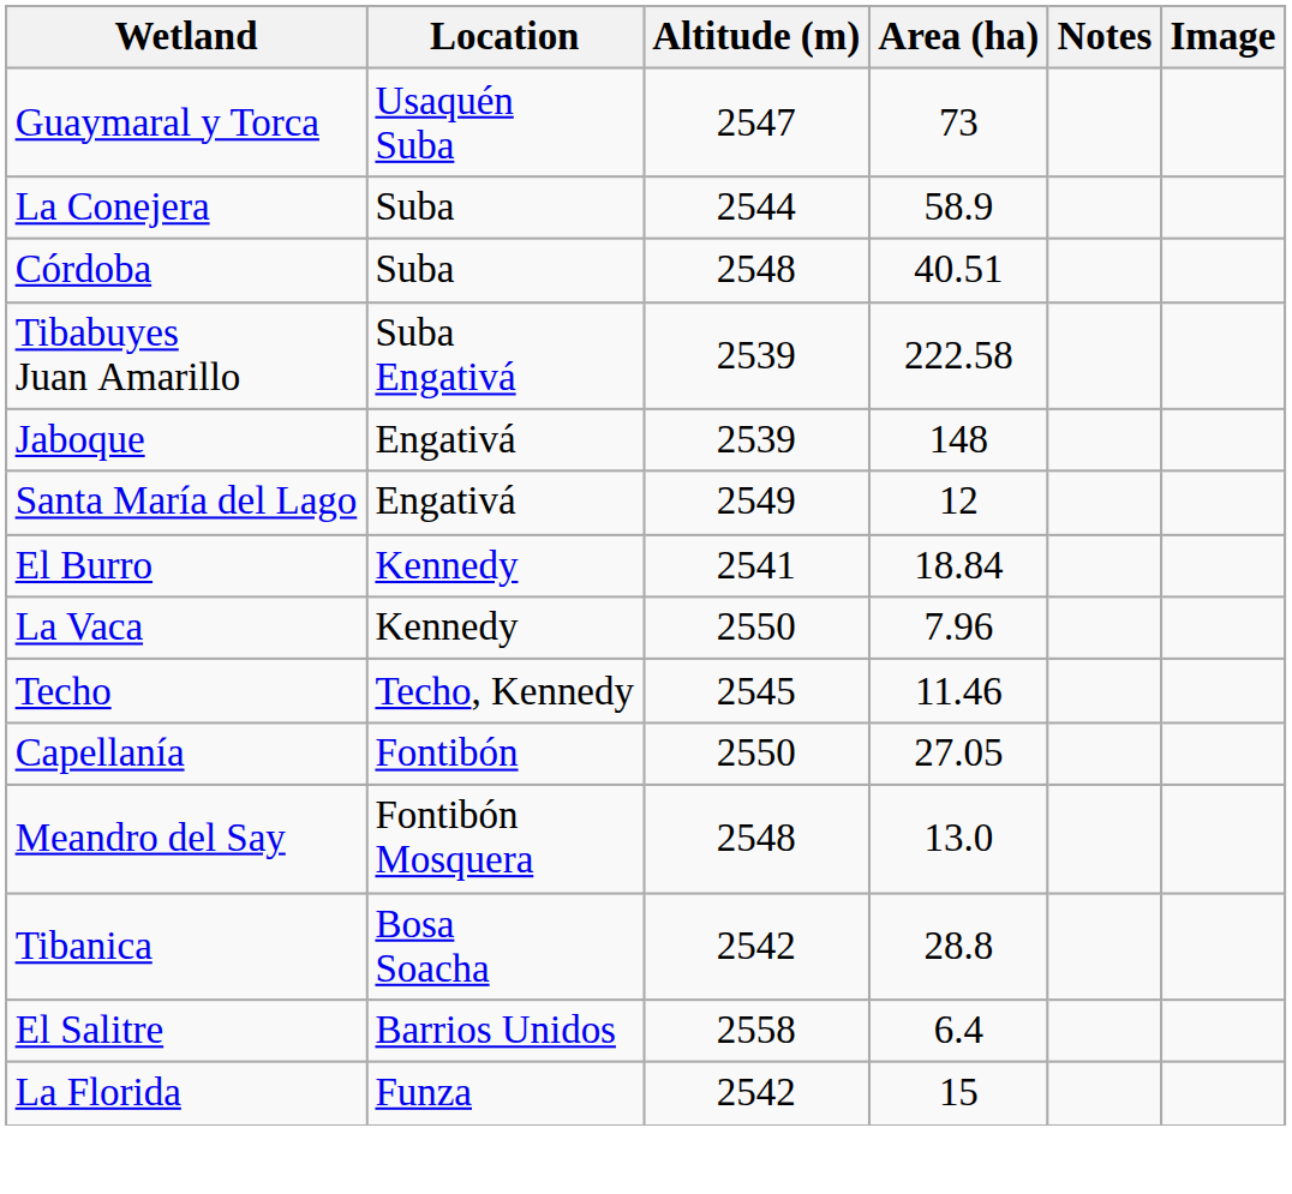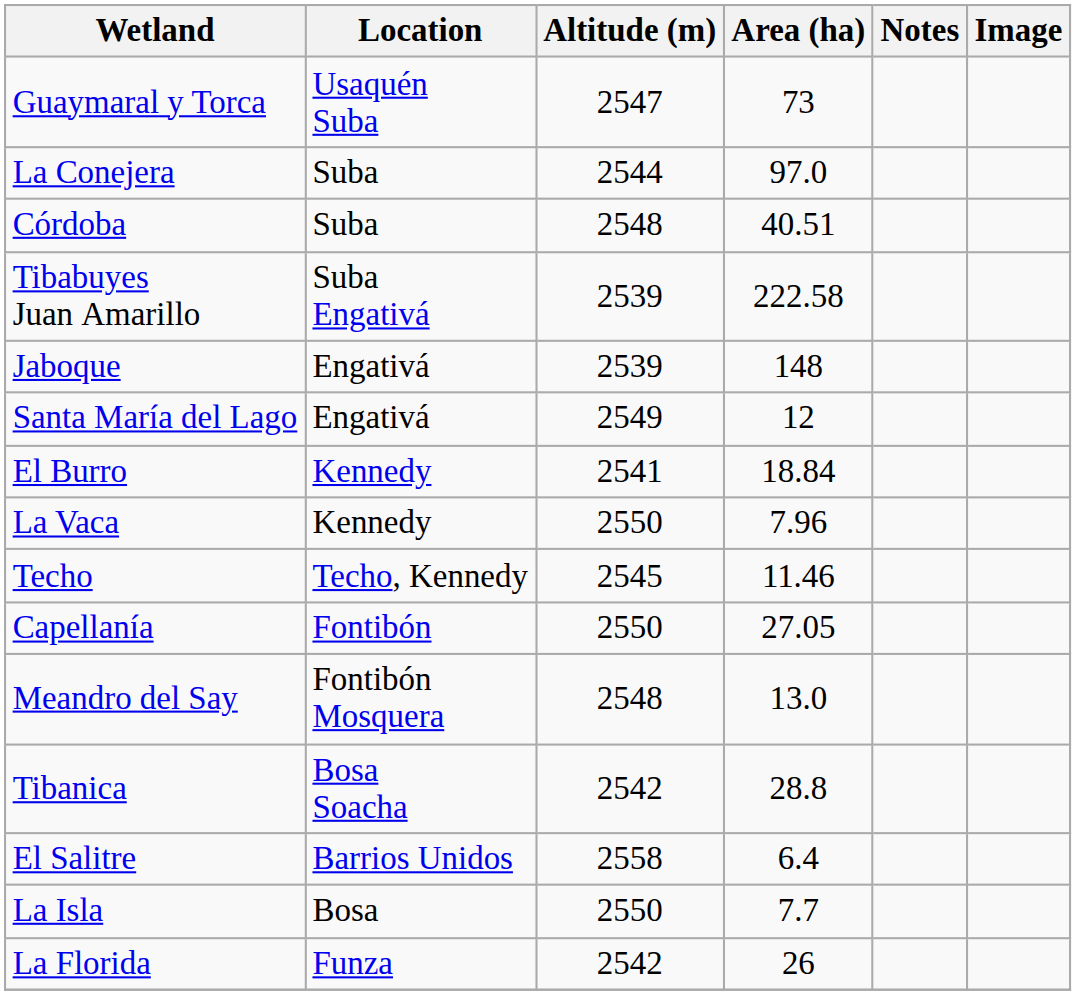La Conejera | Area (ha): 58.9 -> 97.0
+ row: La Isla | Bosa | 2550 | 7.7
La Florida | Area (ha): 15 -> 26
